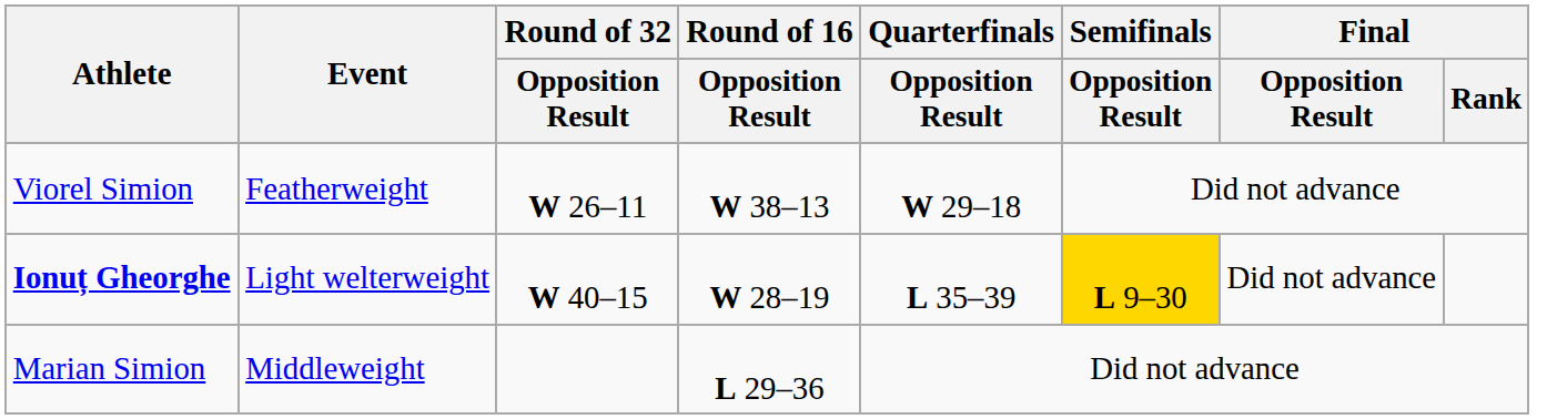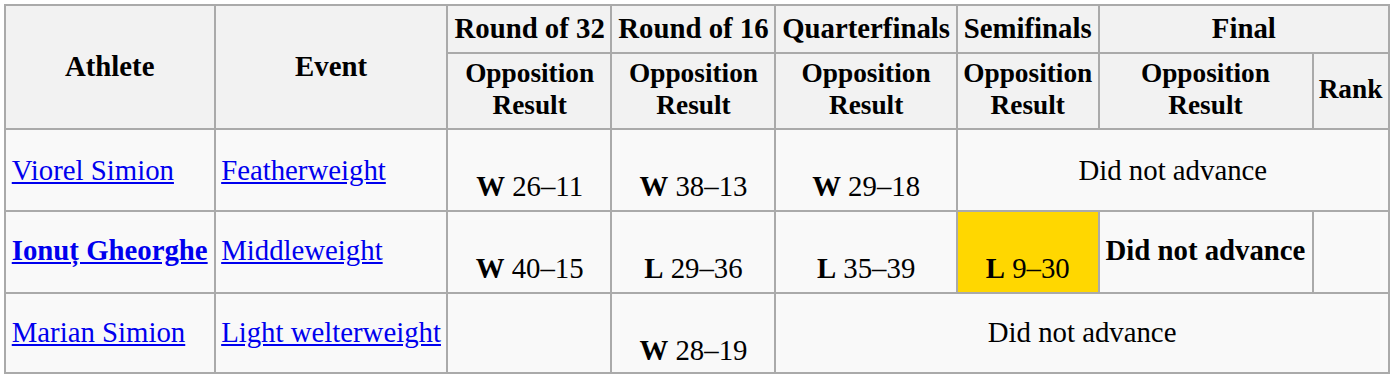Ionuț Gheorghe | Event: Light welterweight -> Middleweight
Ionuț Gheorghe | Round of 16 / Opposition Result: W 28–19 -> L 29–36
Ionuț Gheorghe | Final / Opposition Result: normal -> bold
Marian Simion | Event: Middleweight -> Light welterweight
Marian Simion | Round of 16 / Opposition Result: L 29–36 -> W 28–19
